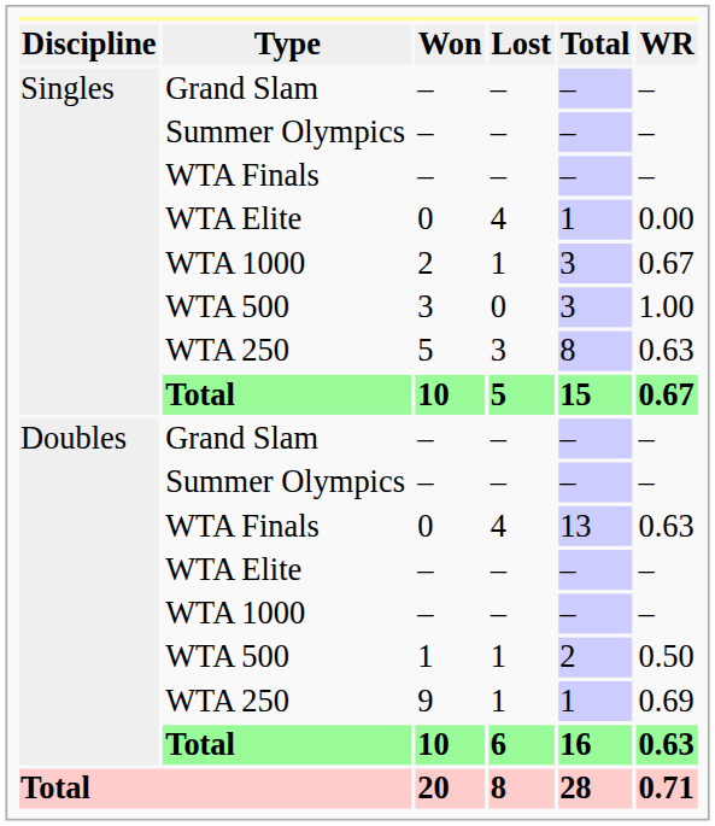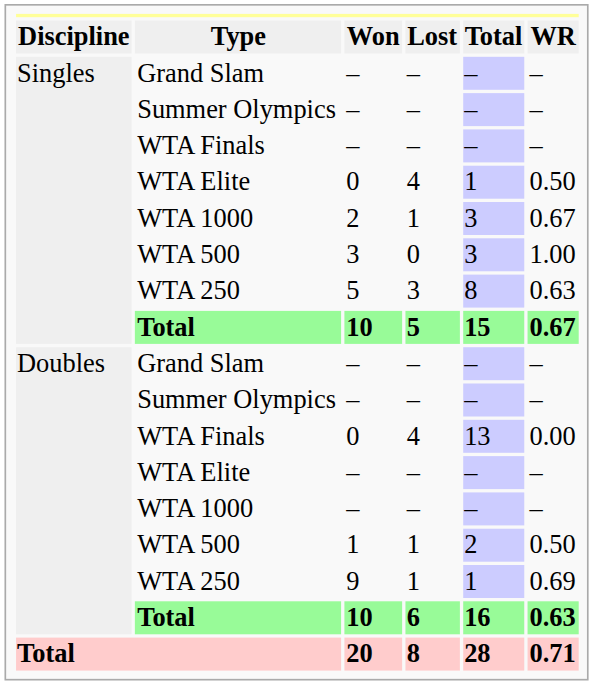WTA Elite / 0 | WR: 0.00 -> 0.50
WTA Finals / 0 | WR: 0.63 -> 0.00
